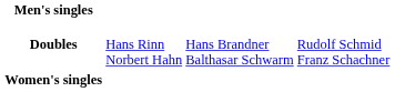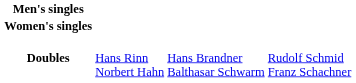rows swapped: Women's singles <-> Doubles
